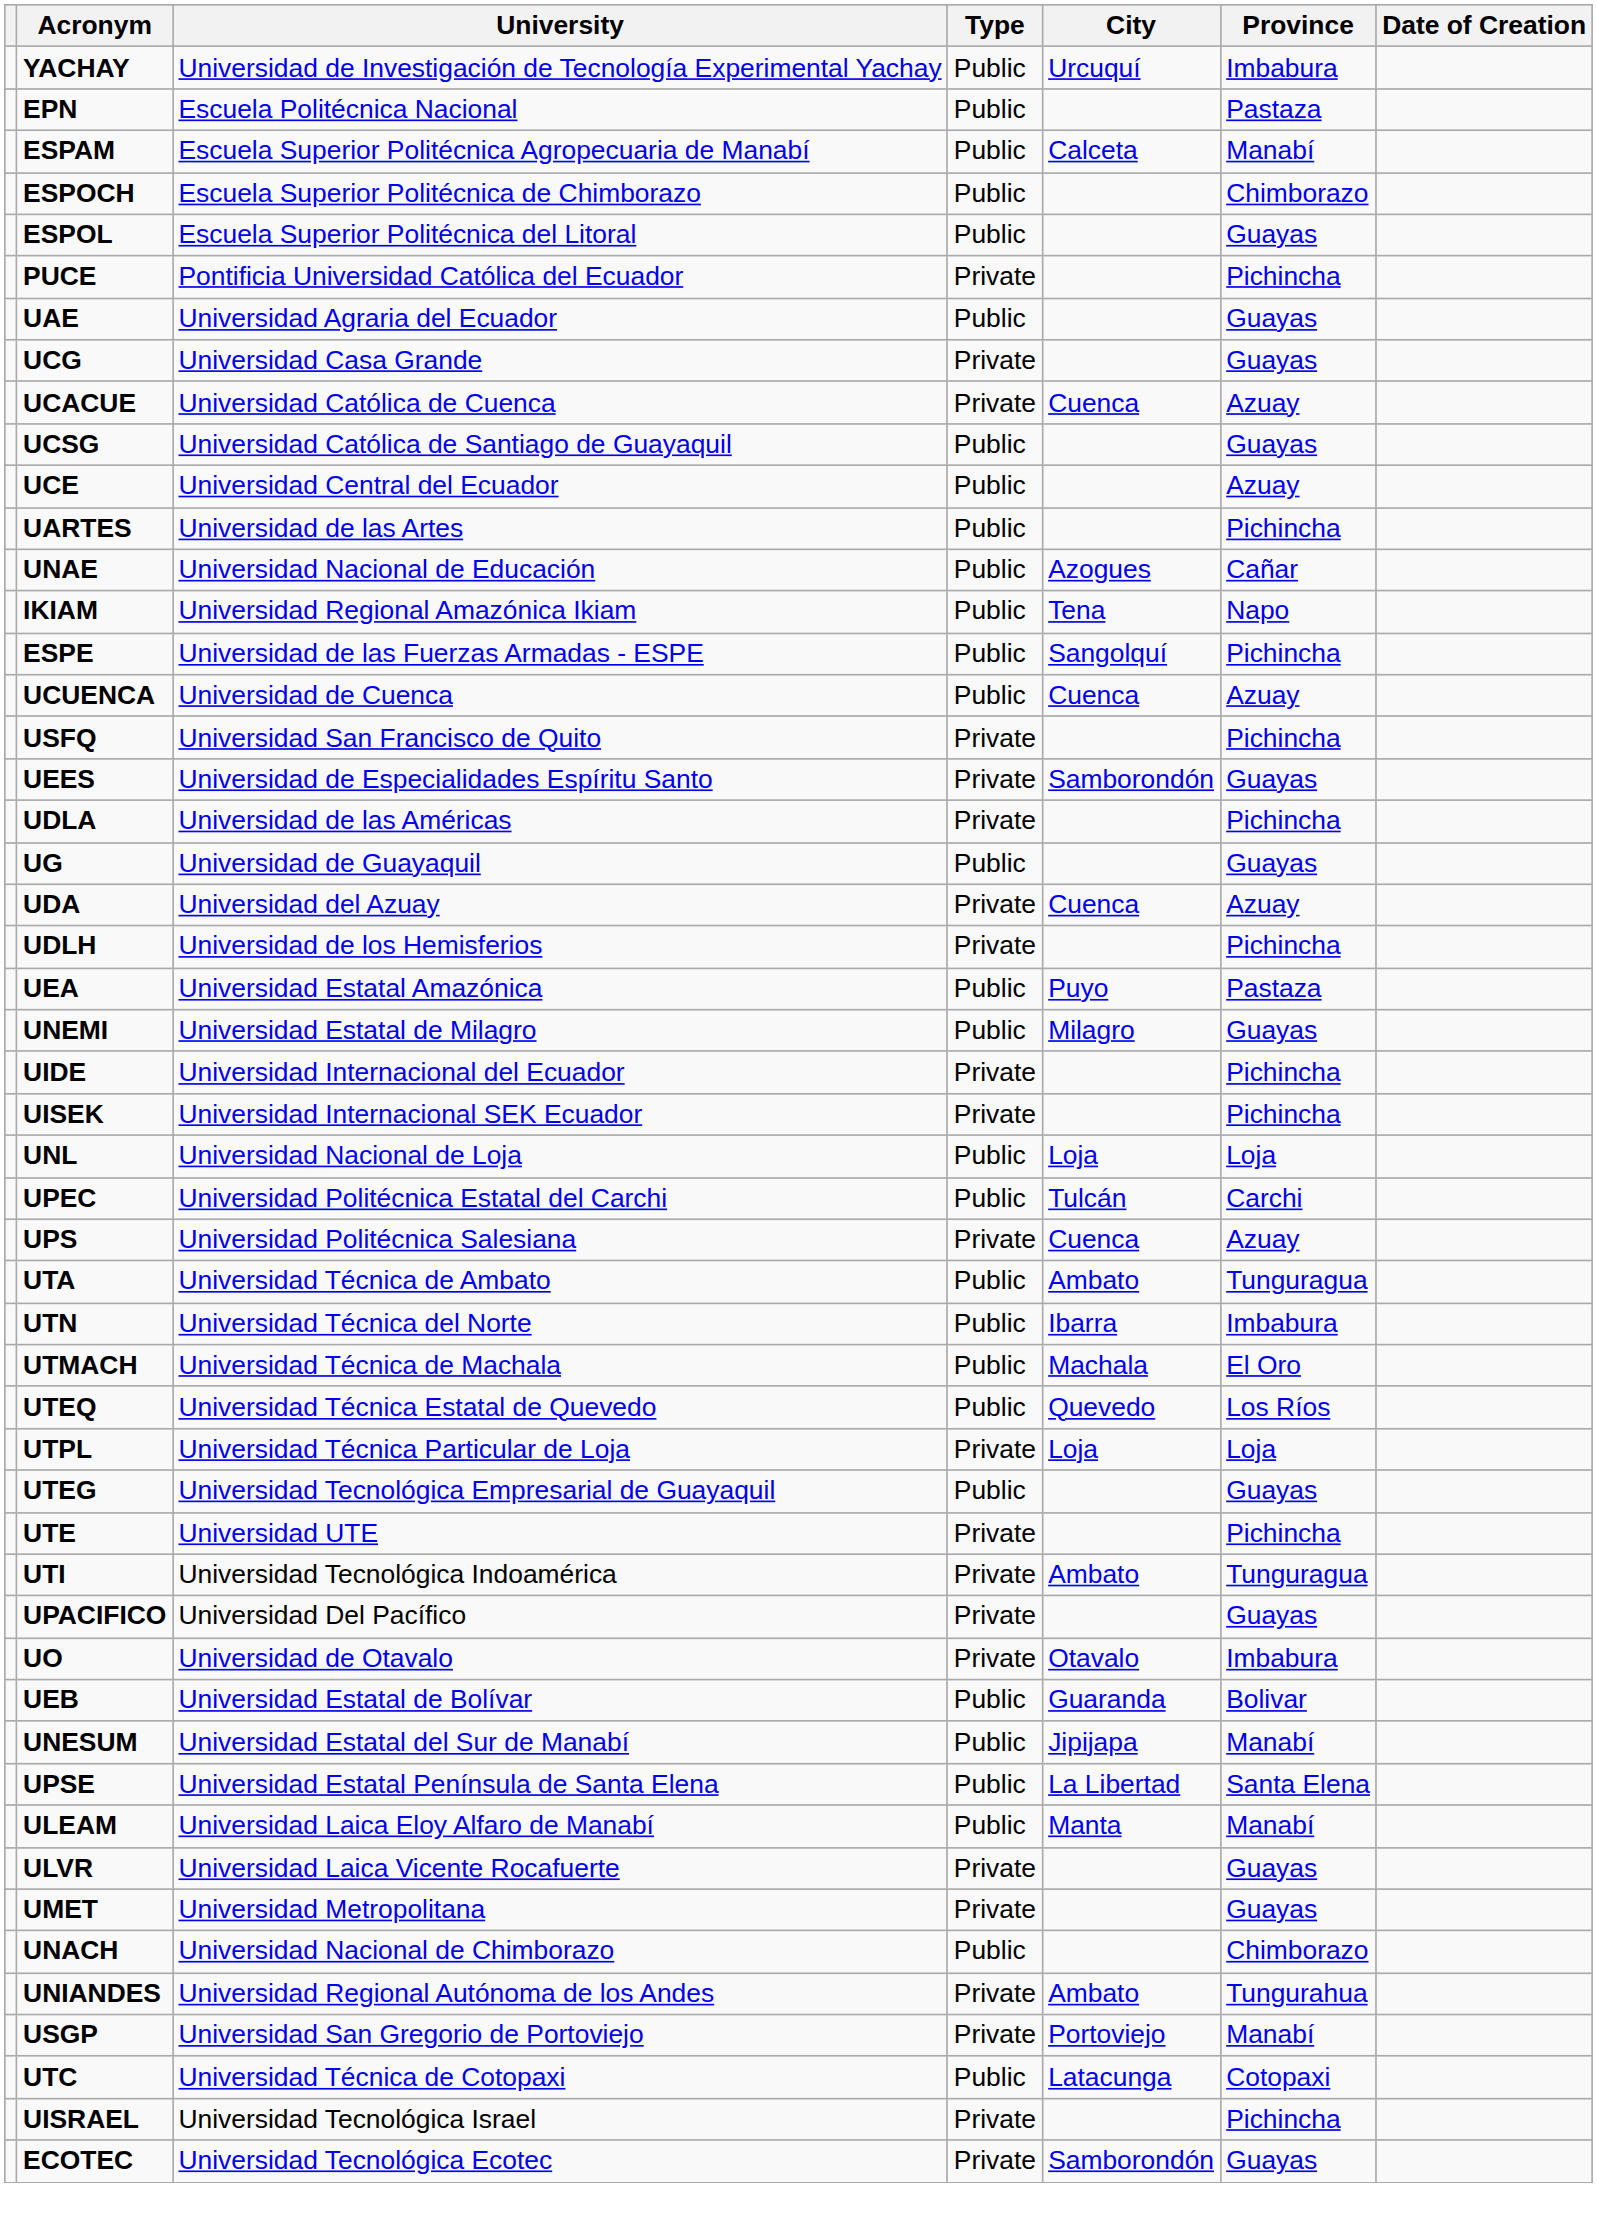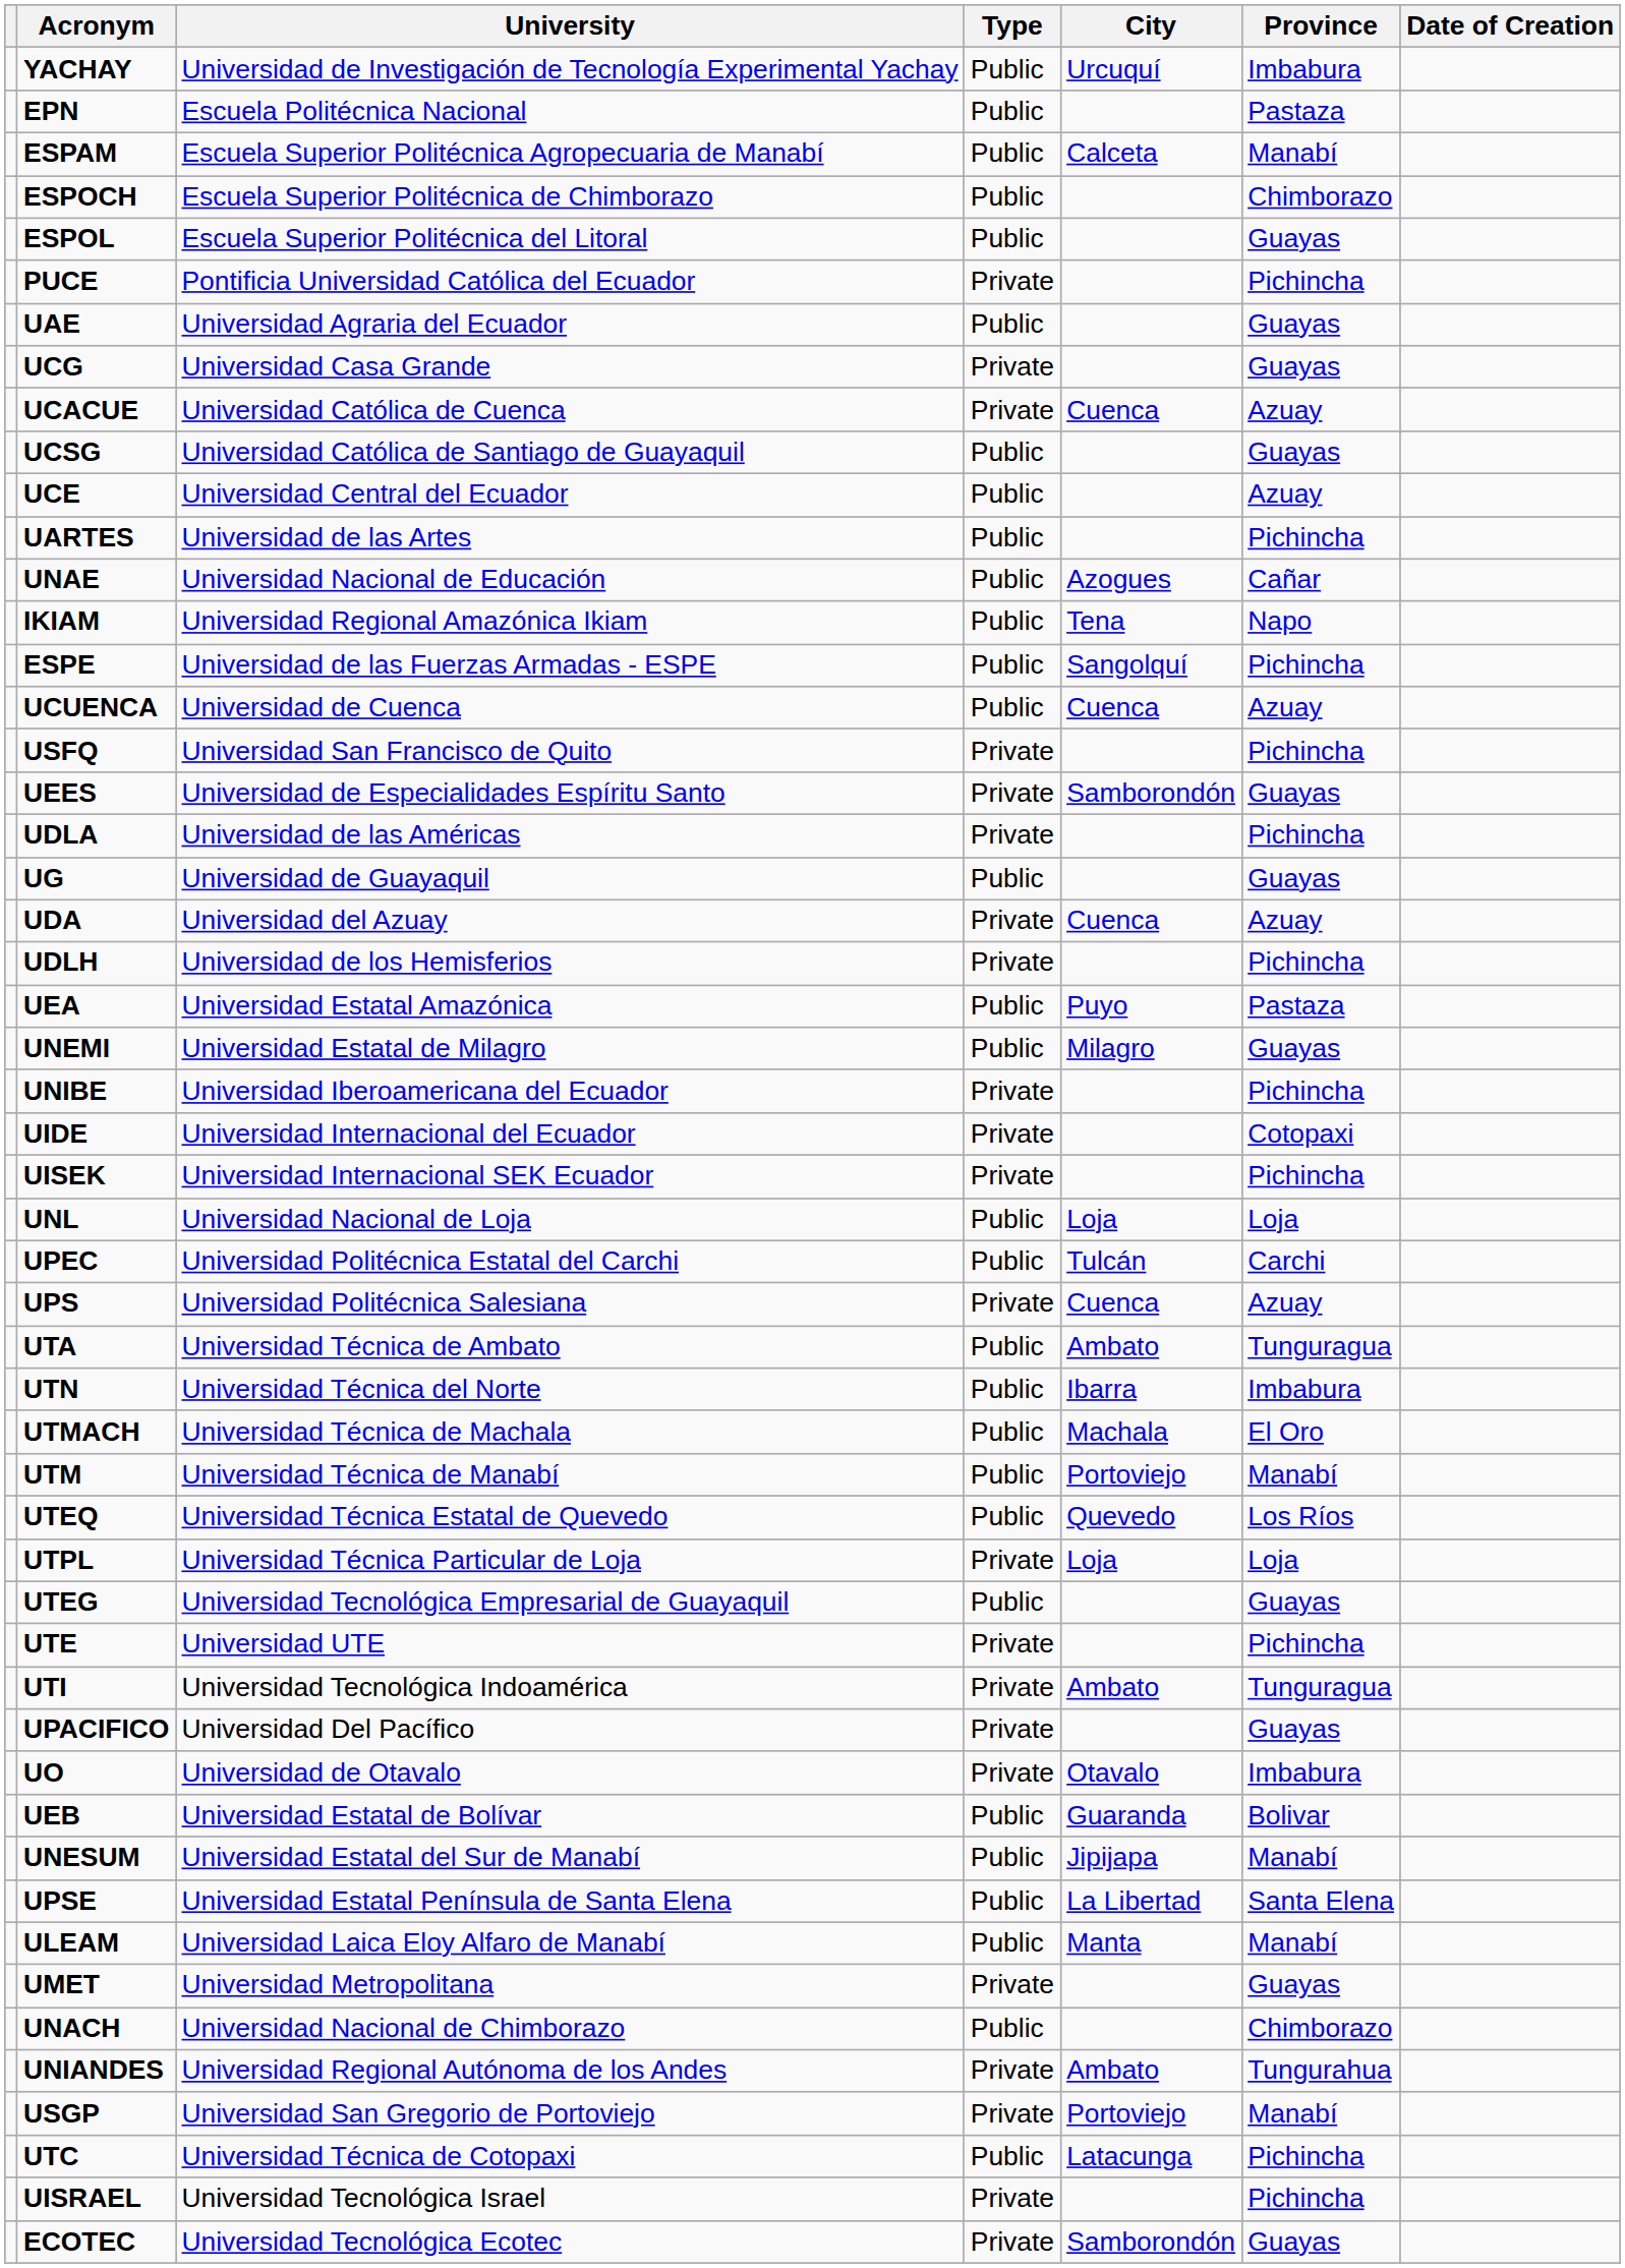+ row: UNIBE | Universidad Iberoamericana del Ecuador | Private | Pichincha
UIDE | Province: Pichincha -> Cotopaxi
+ row: UTM | Universidad Técnica de Manabí | Public | Portoviejo | Manabí
- row: ULVR | Universidad Laica Vicente Rocafuerte | Private | Guayas
UTC | Province: Cotopaxi -> Pichincha
